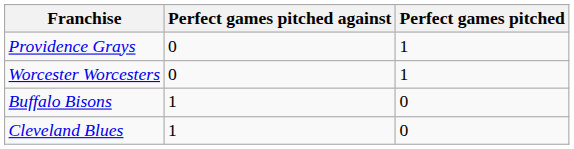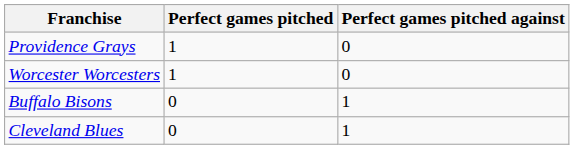columns swapped: Perfect games pitched <-> Perfect games pitched against
